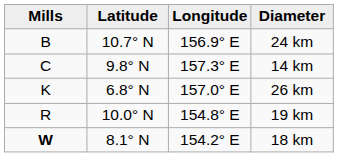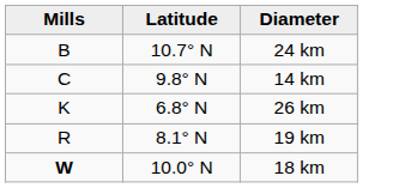- column: Longitude | 156.9° E | 157.3° E | 157.0° E | 154.8° E | 154.2° E
19 km | Latitude: 10.0° N -> 8.1° N
18 km | Latitude: 8.1° N -> 10.0° N
